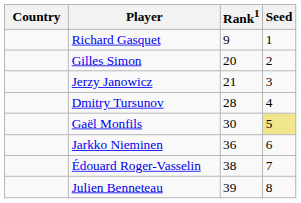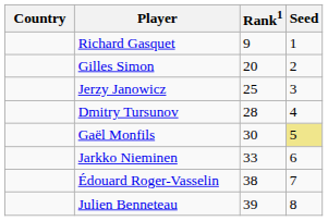Jerzy Janowicz | Rank1: 21 -> 25
Jarkko Nieminen | Rank1: 36 -> 33
